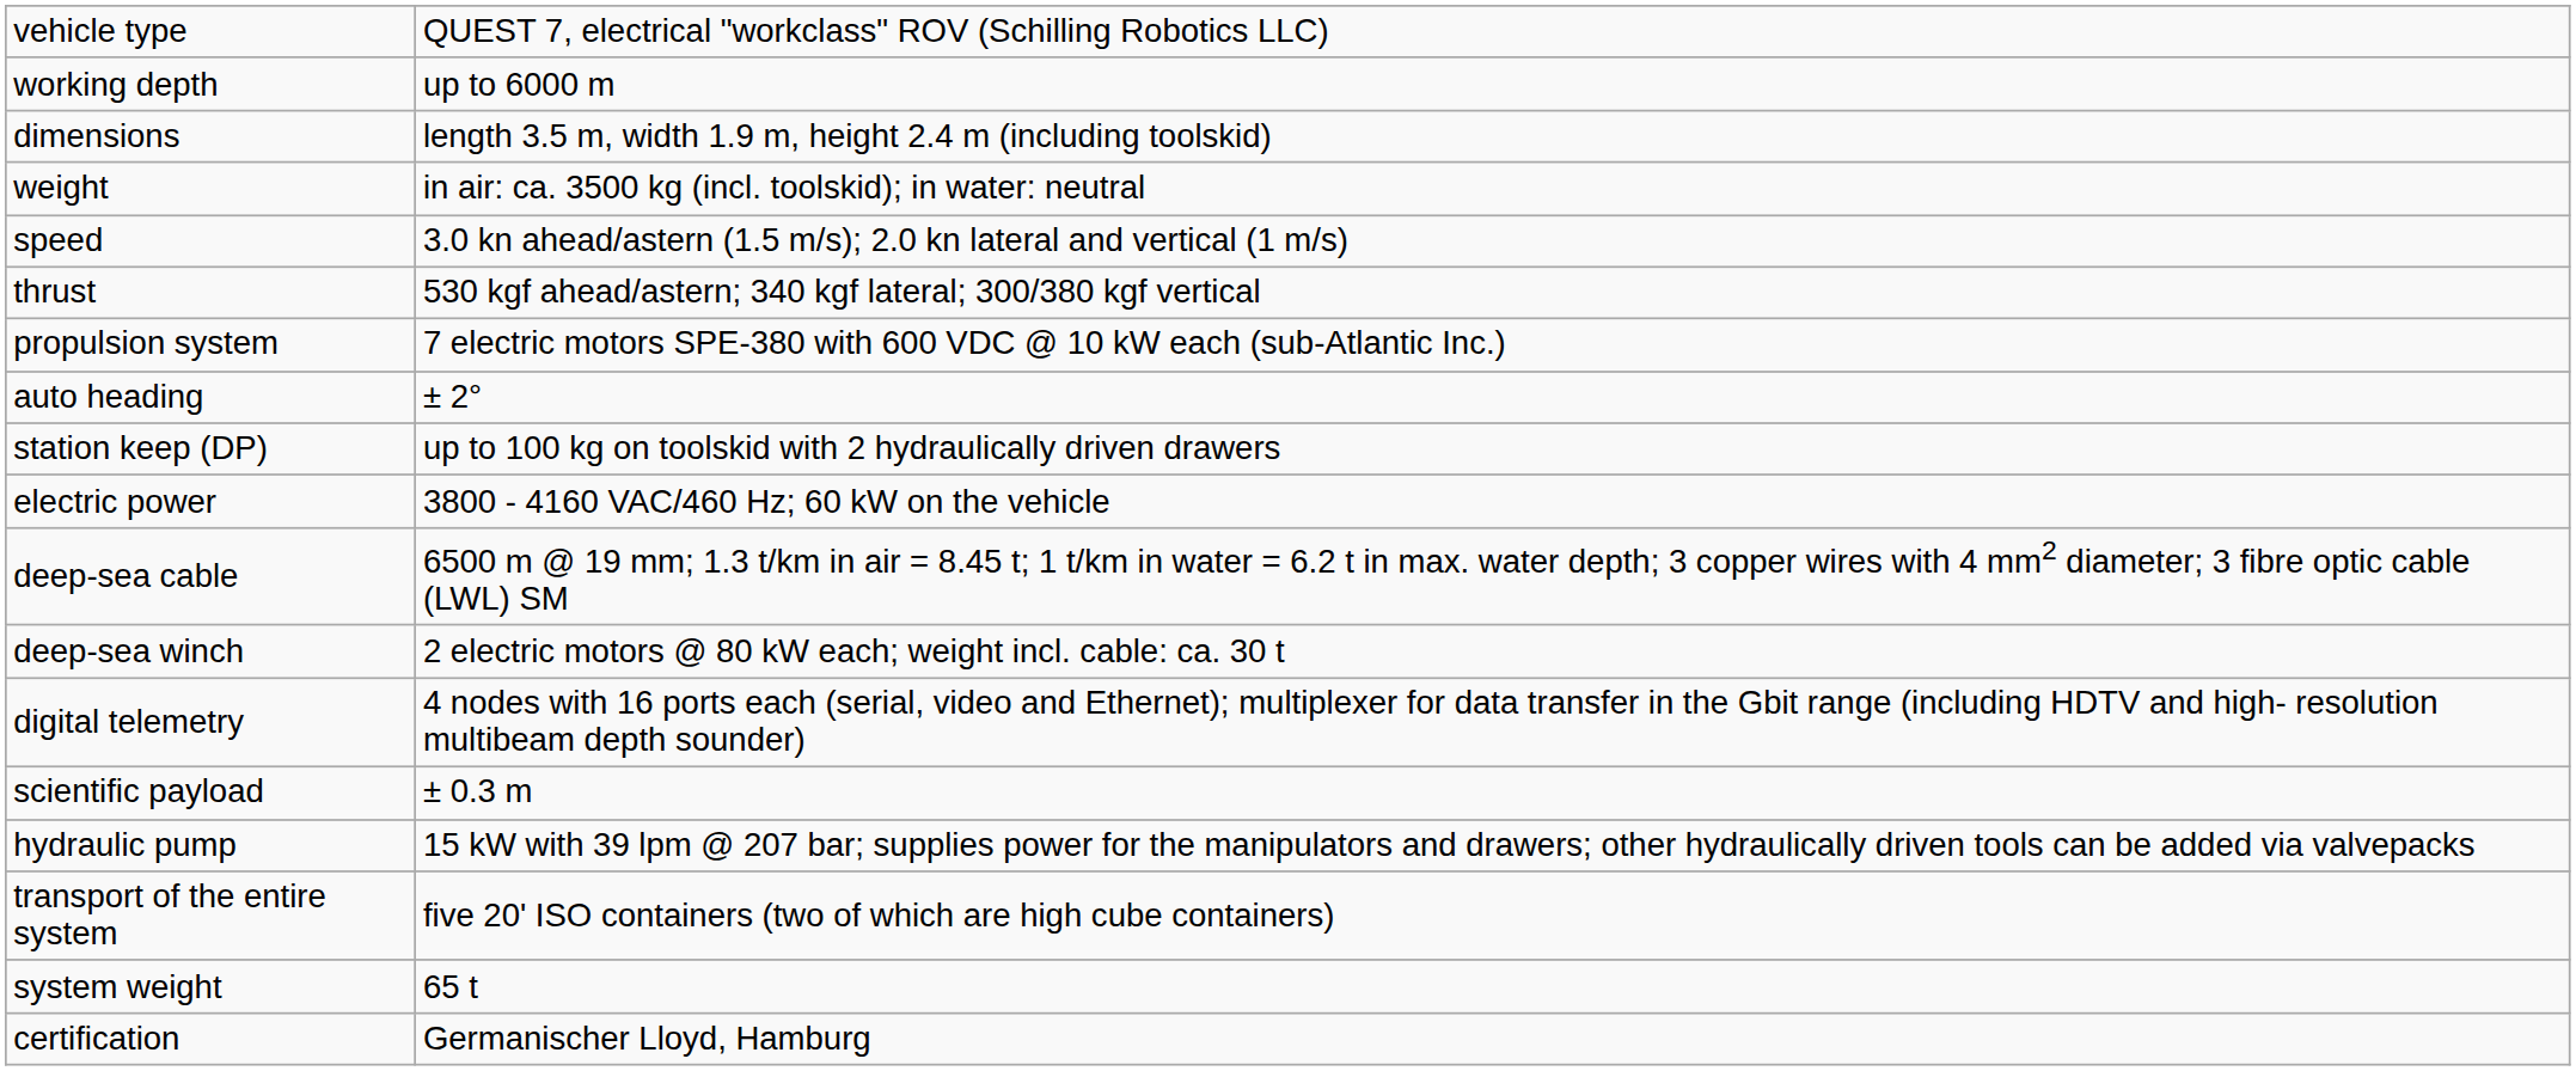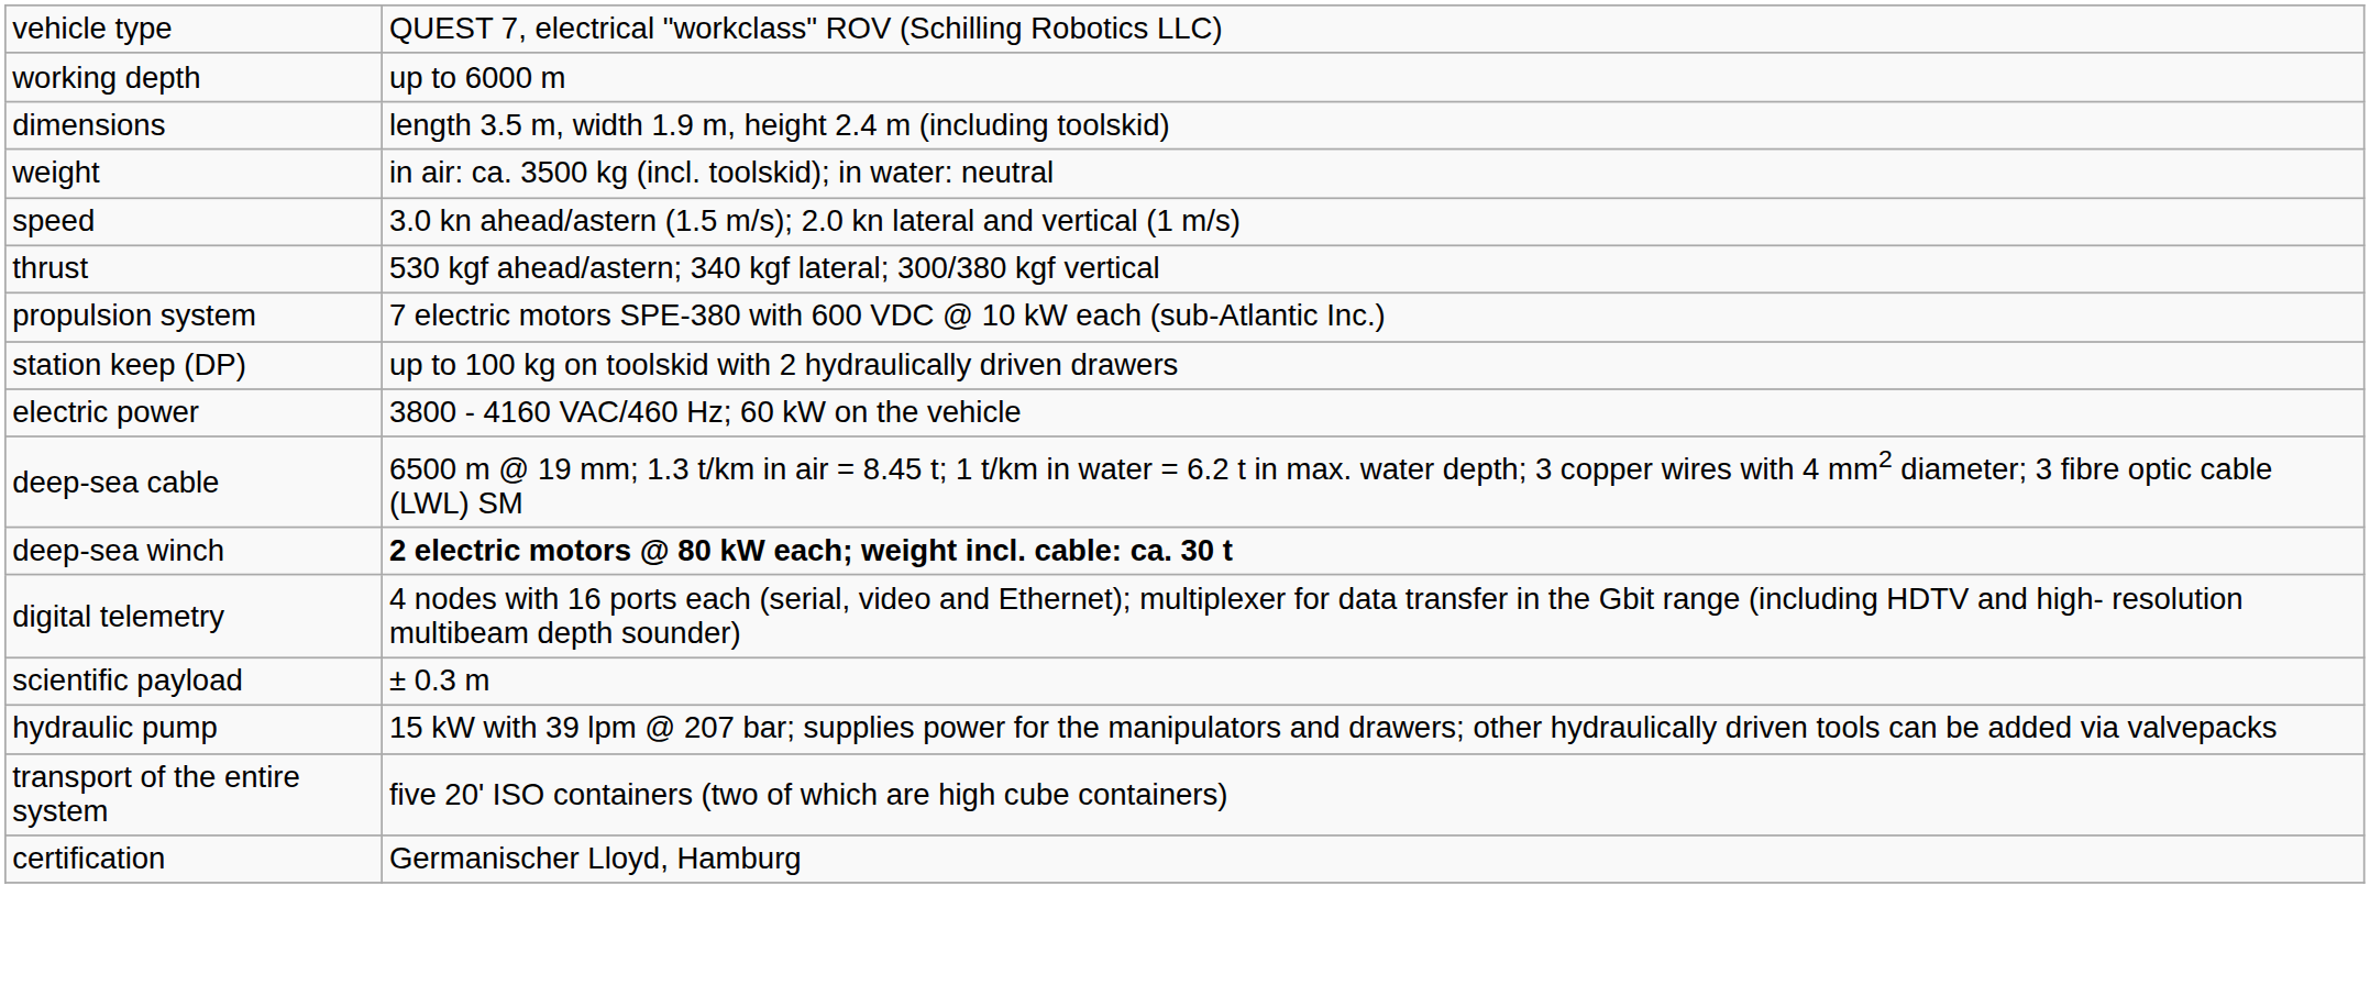- row: auto heading | ± 2°
deep-sea winch | column 2: normal -> bold
- row: system weight | 65 t
